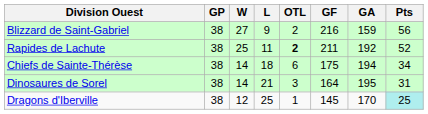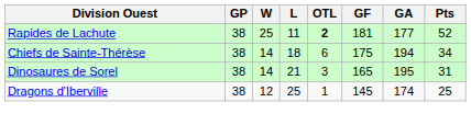- row: Blizzard de Saint-Gabriel | 38 | 27 | 9 | 2 | 216 | 159 | 56
Rapides de Lachute | GF: 211 -> 181
Rapides de Lachute | GA: 192 -> 177
Dinosaures de Sorel | GF: 164 -> 165
Dragons d'Iberville | GA: 170 -> 174
Dragons d'Iberville | Pts: paleturquoise background -> no background
